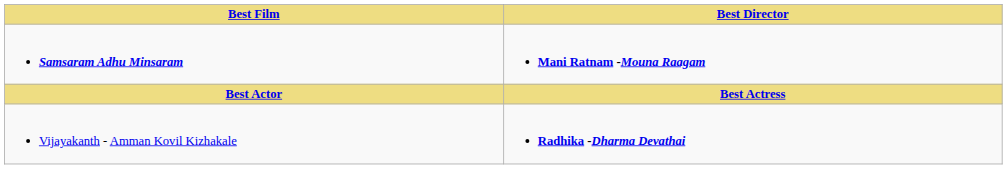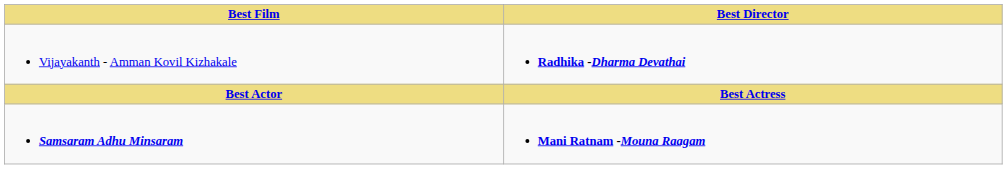rows swapped: Samsaram Adhu Minsaram <-> Vijayakanth - Amman Kovil Kizhakale
